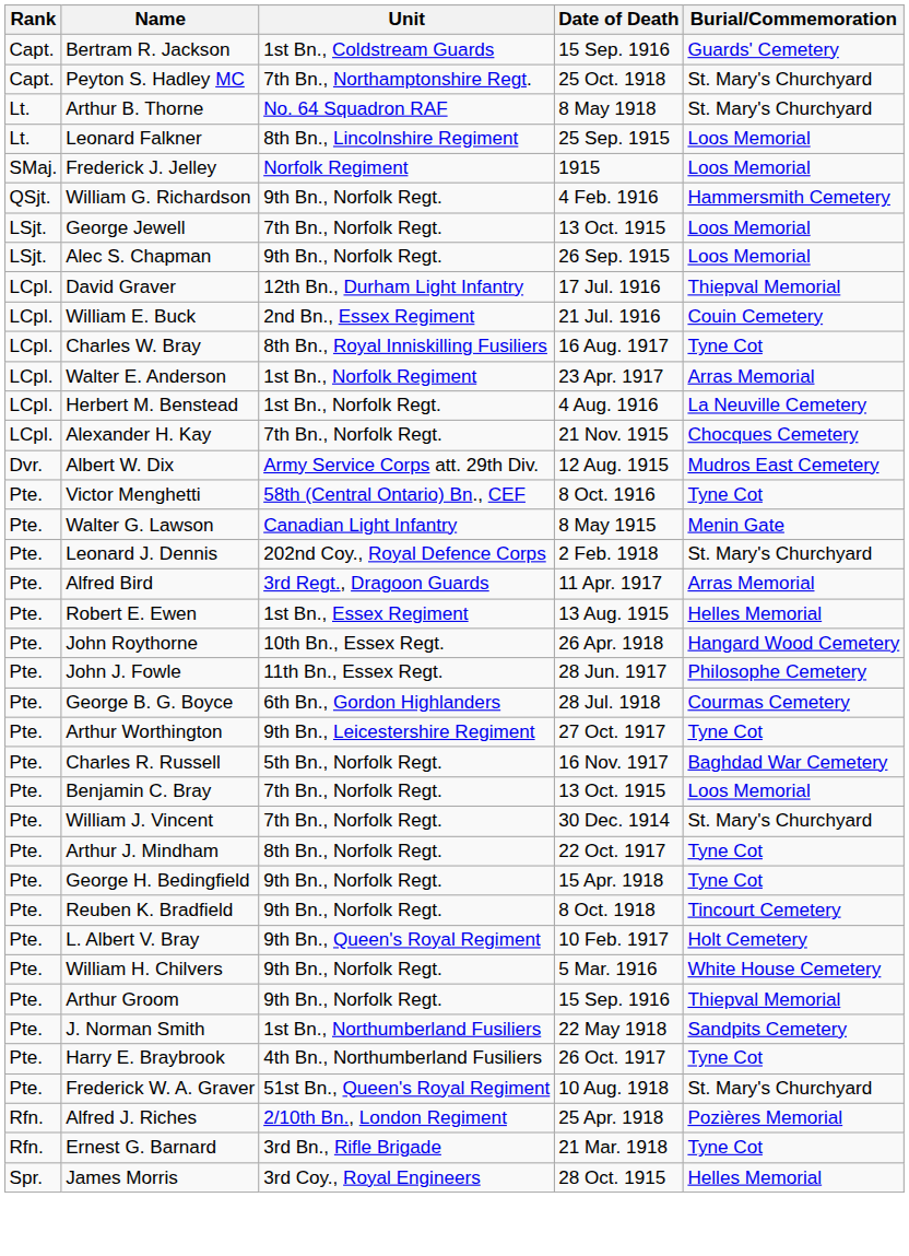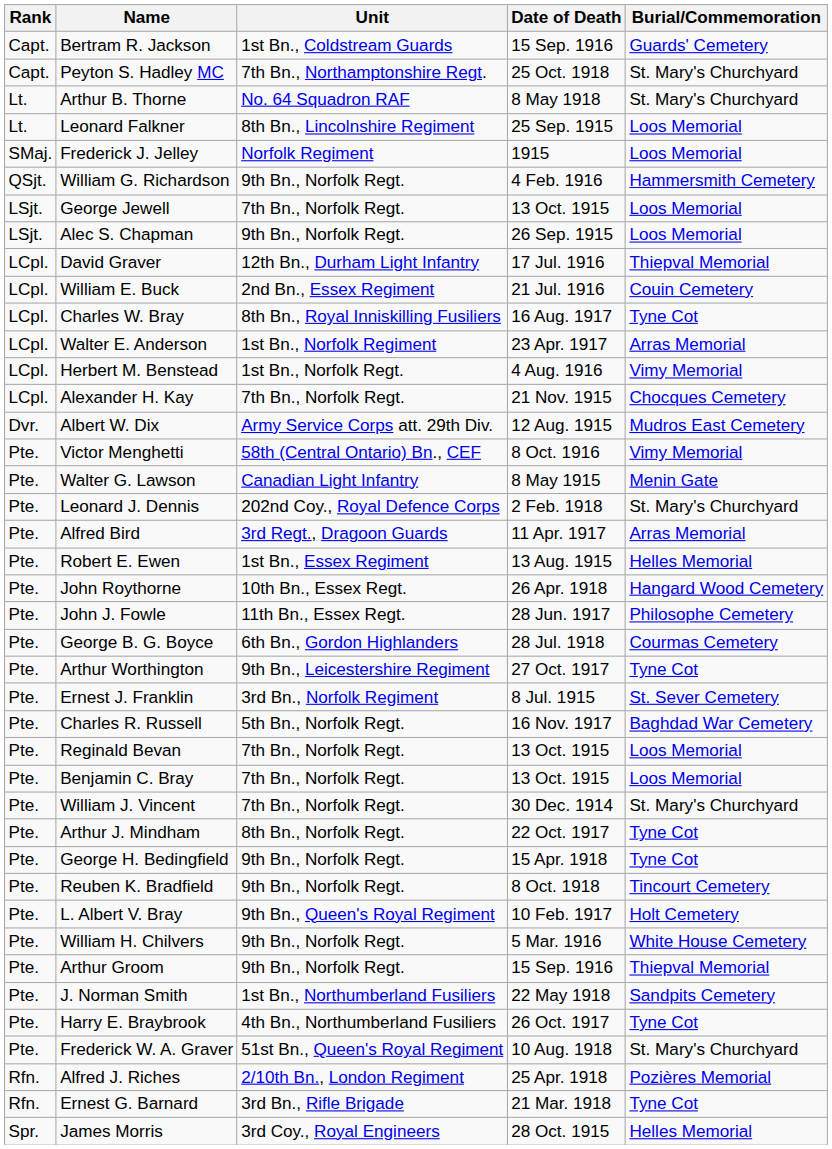Herbert M. Benstead | Burial/Commemoration: La Neuville Cemetery -> Vimy Memorial
Victor Menghetti | Burial/Commemoration: Tyne Cot -> Vimy Memorial
+ row: Pte. | Ernest J. Franklin | 3rd Bn., Norfolk Regiment | 8 Jul. 1915 | St. Sever Cemetery
+ row: Pte. | Reginald Bevan | 7th Bn., Norfolk Regt. | 13 Oct. 1915 | Loos Memorial
